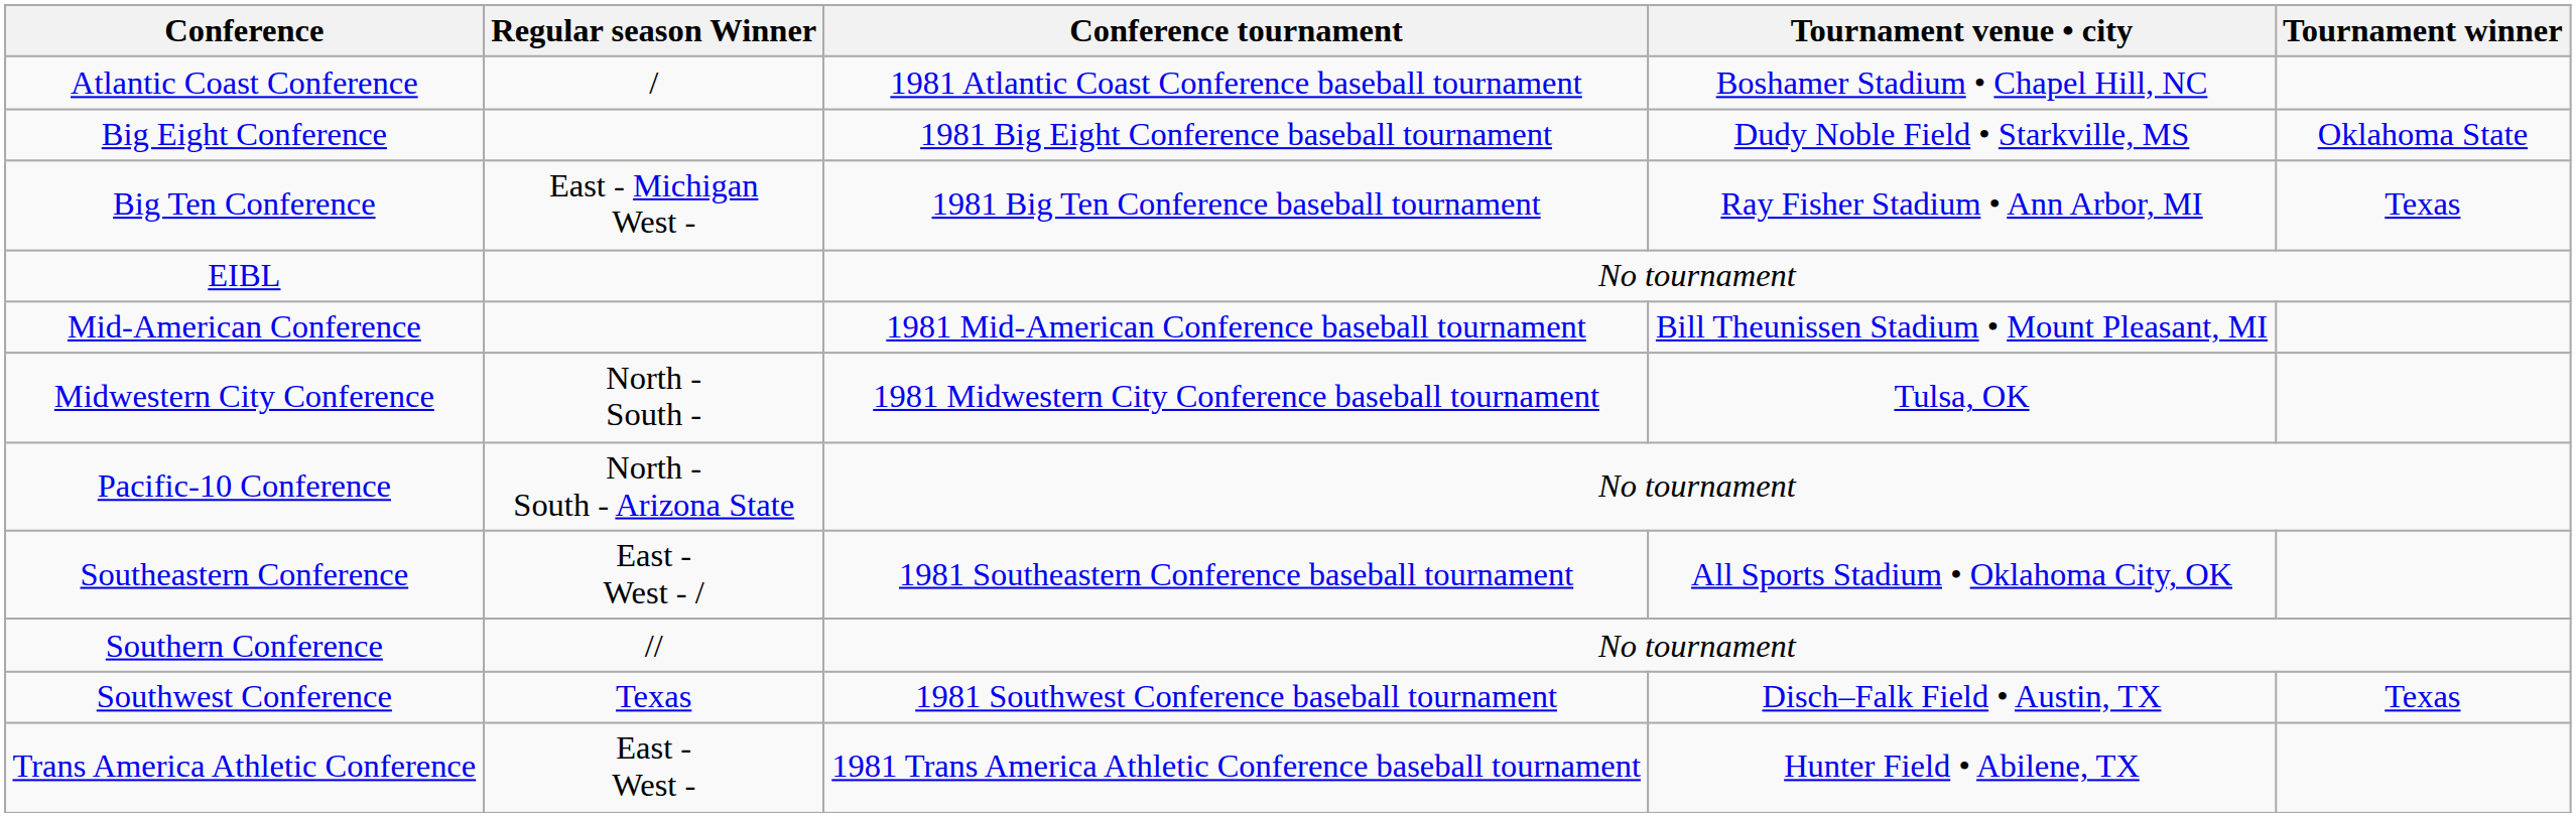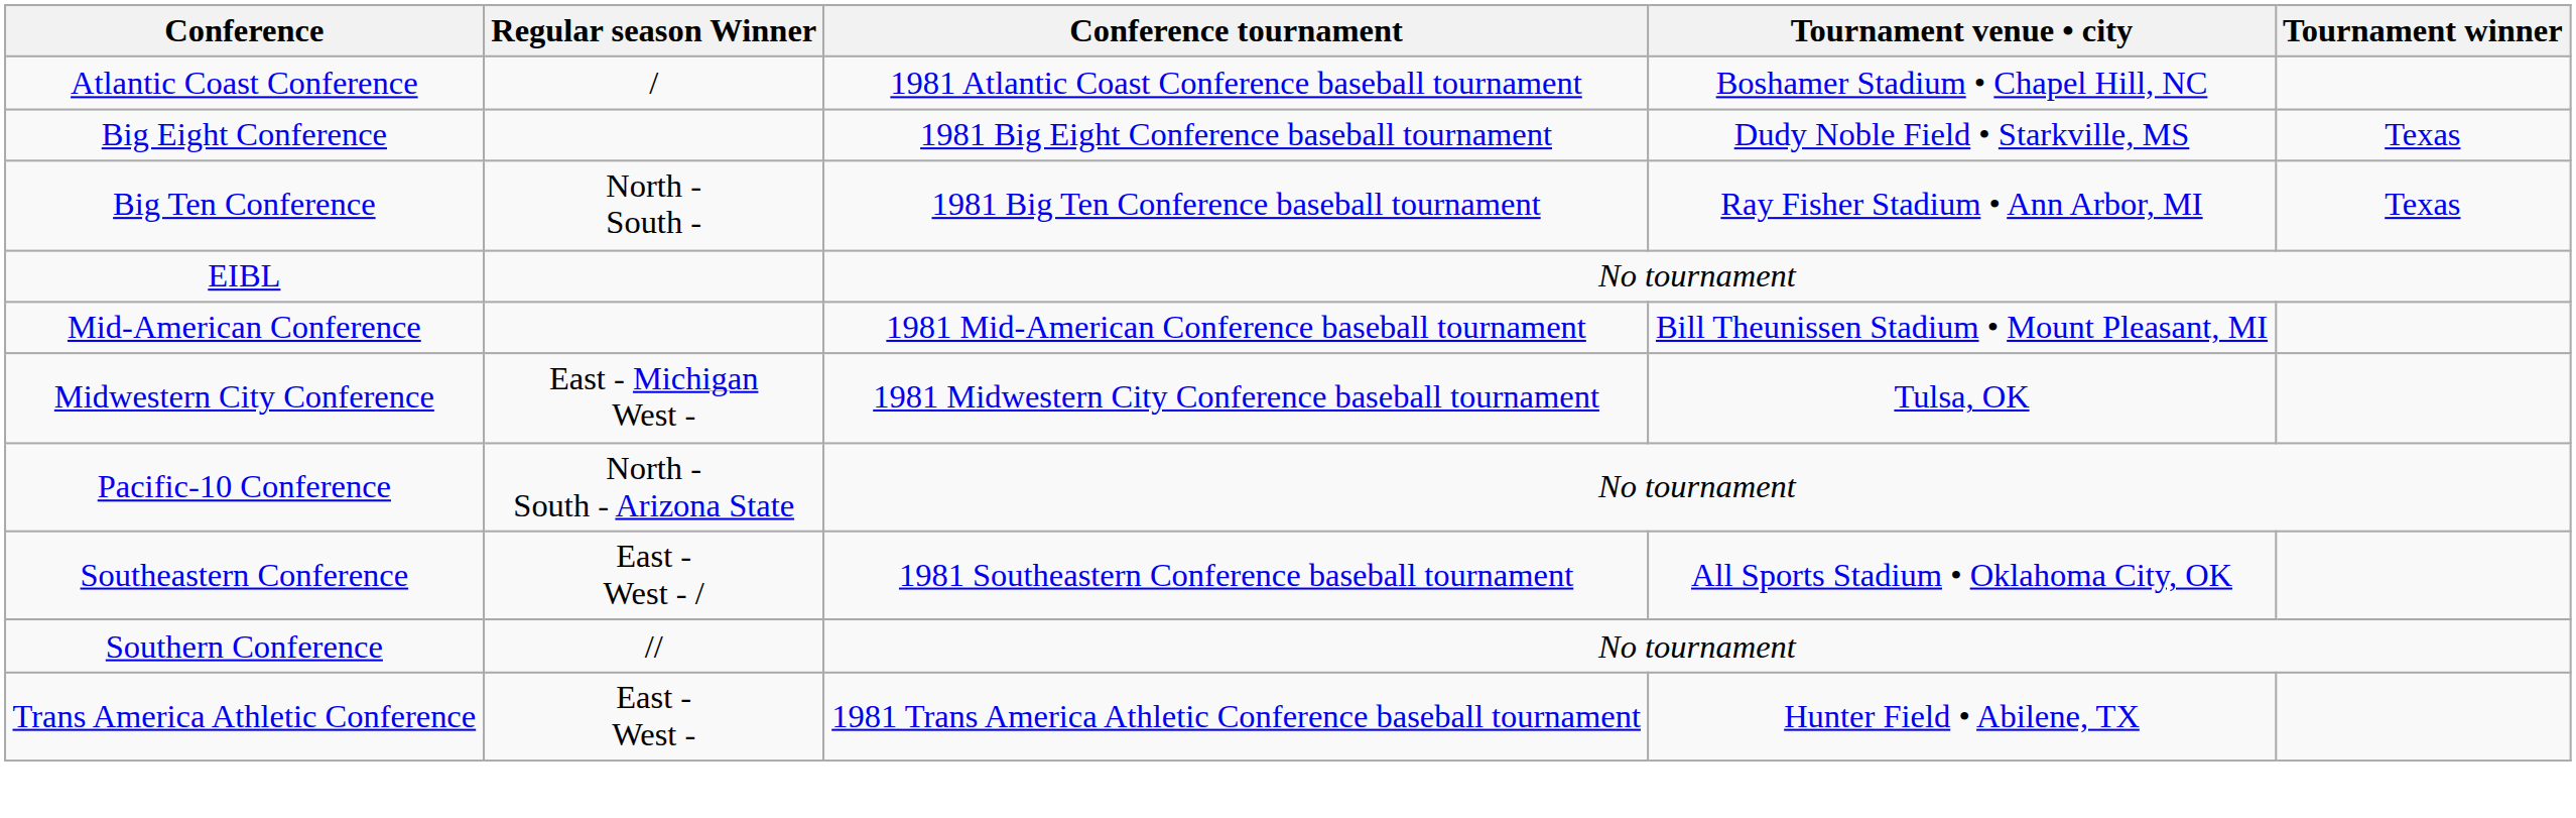Big Eight Conference | Tournament winner: Oklahoma State -> Texas
Big Ten Conference | Regular season Winner: East - Michigan West - -> North - South -
Midwestern City Conference | Regular season Winner: North - South - -> East - Michigan West -
- row: Southwest Conference | Texas | 1981 Southwest Conference baseball tournament | Disch–Falk Field • Austin, TX | Texas
